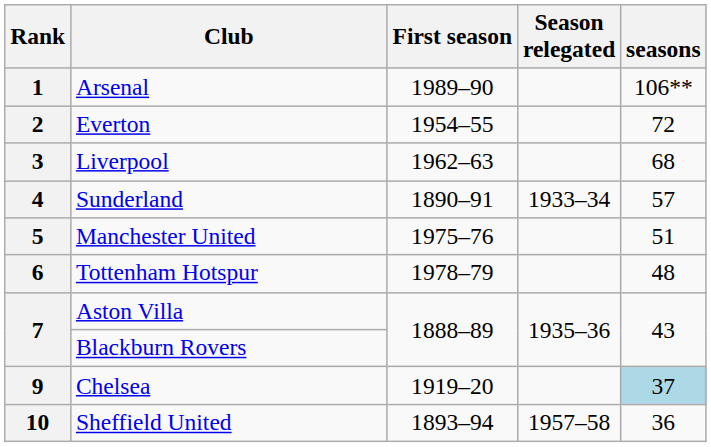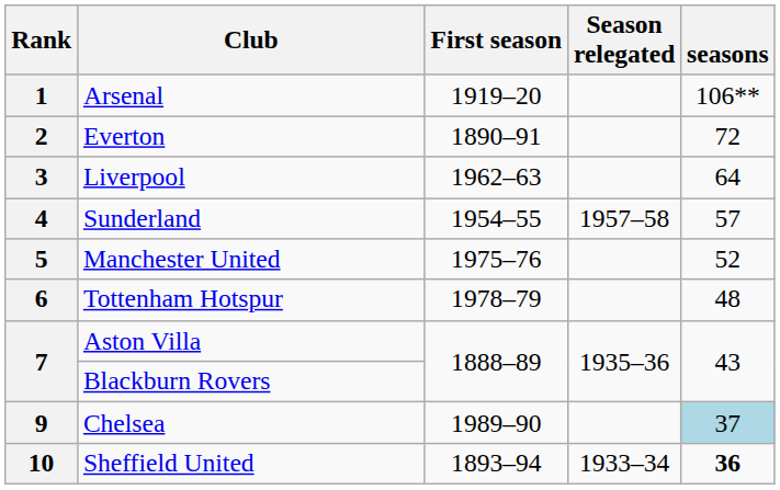1 | First season: 1989–90 -> 1919–20
2 | First season: 1954–55 -> 1890–91
3 | seasons: 68 -> 64
4 | First season: 1890–91 -> 1954–55
4 | Season relegated: 1933–34 -> 1957–58
5 | seasons: 51 -> 52
9 | First season: 1919–20 -> 1989–90
10 | Season relegated: 1957–58 -> 1933–34
10 | seasons: normal -> bold
